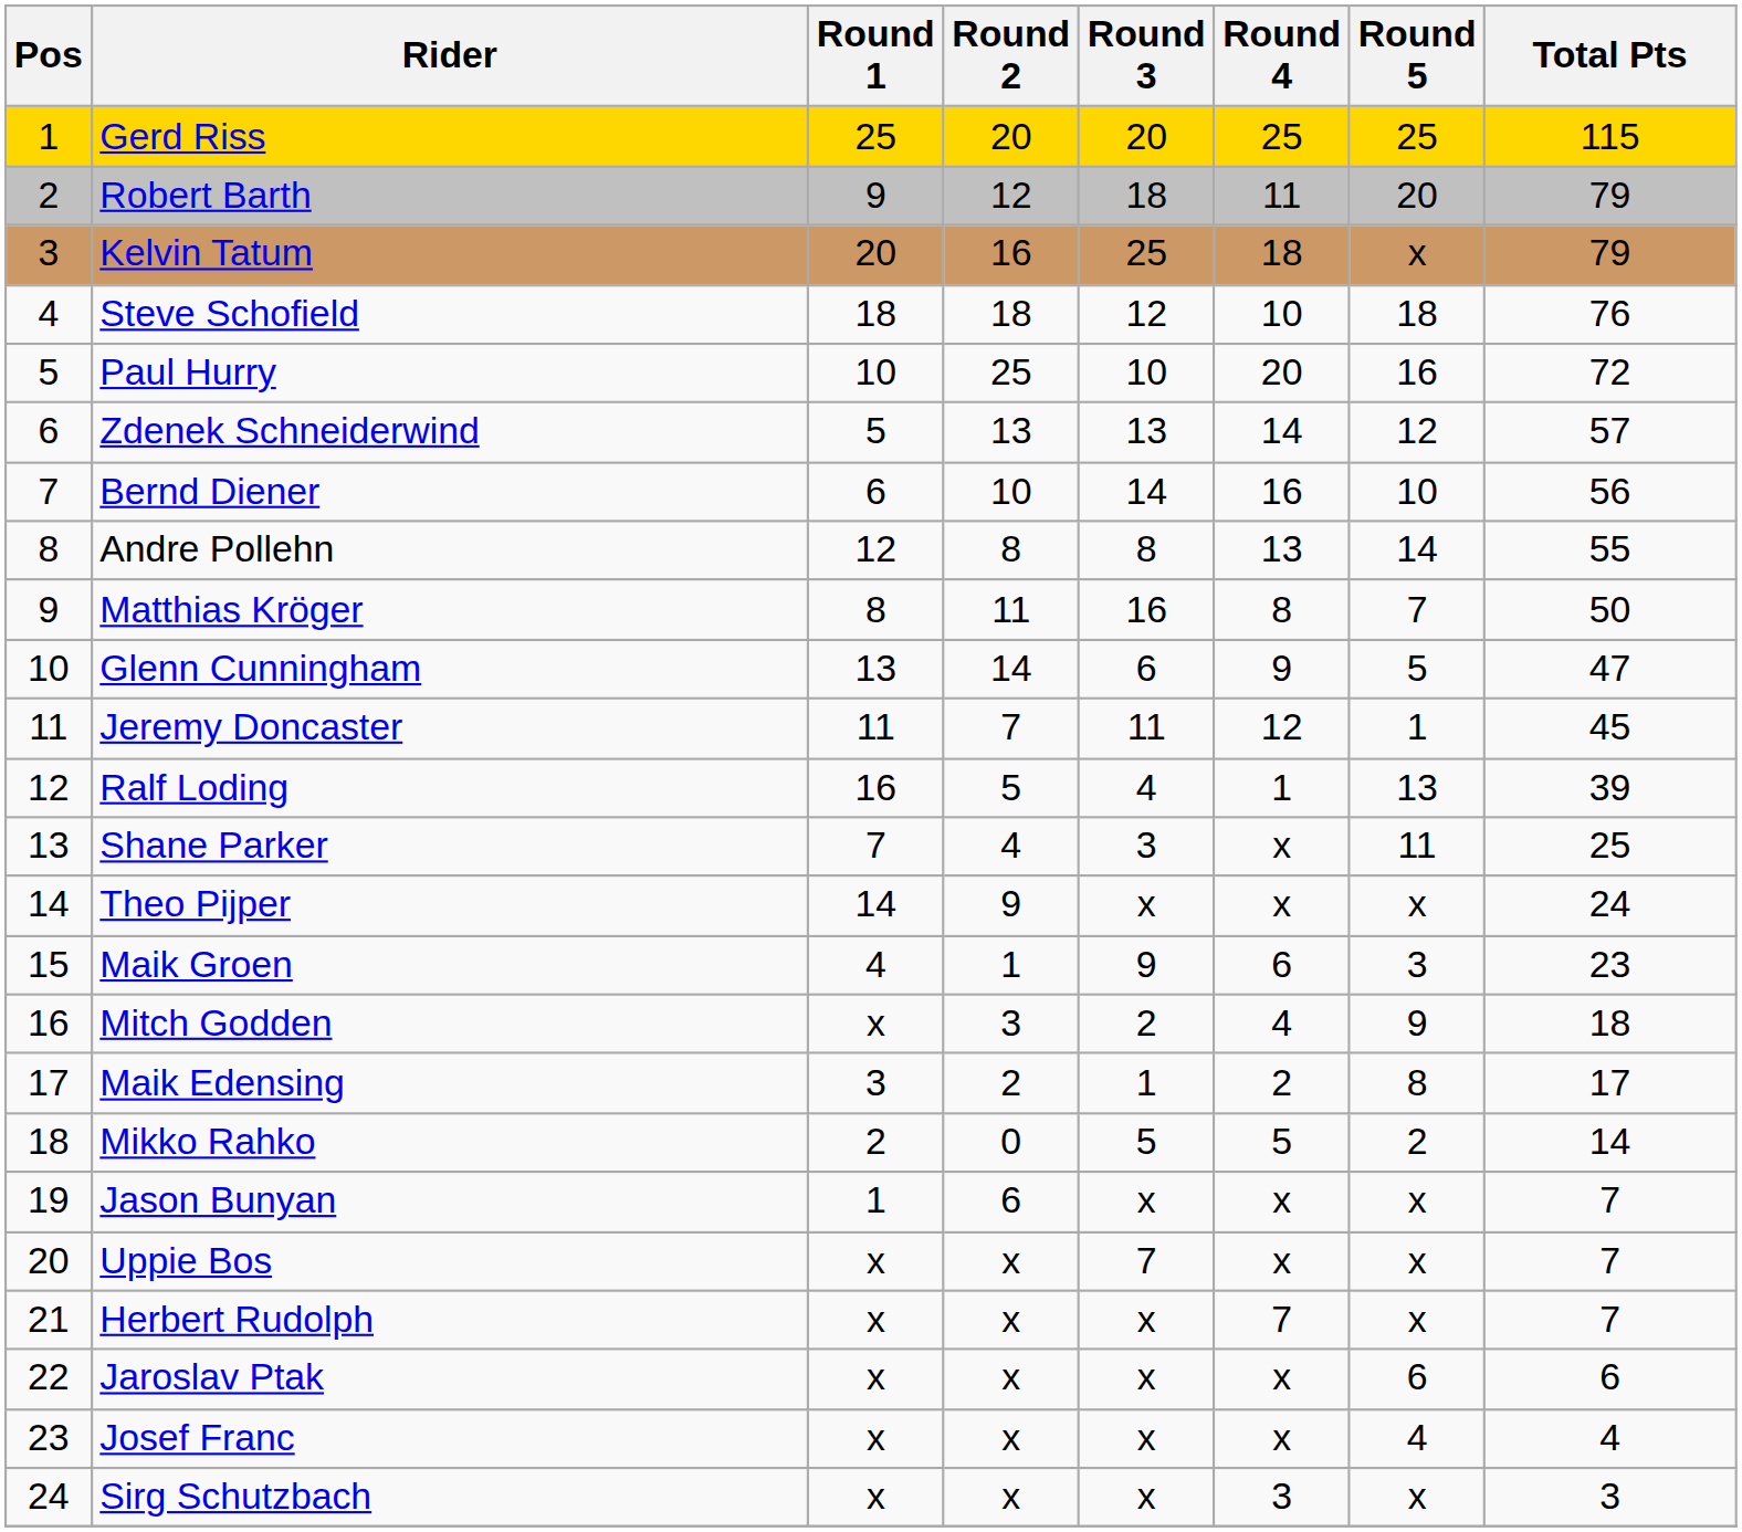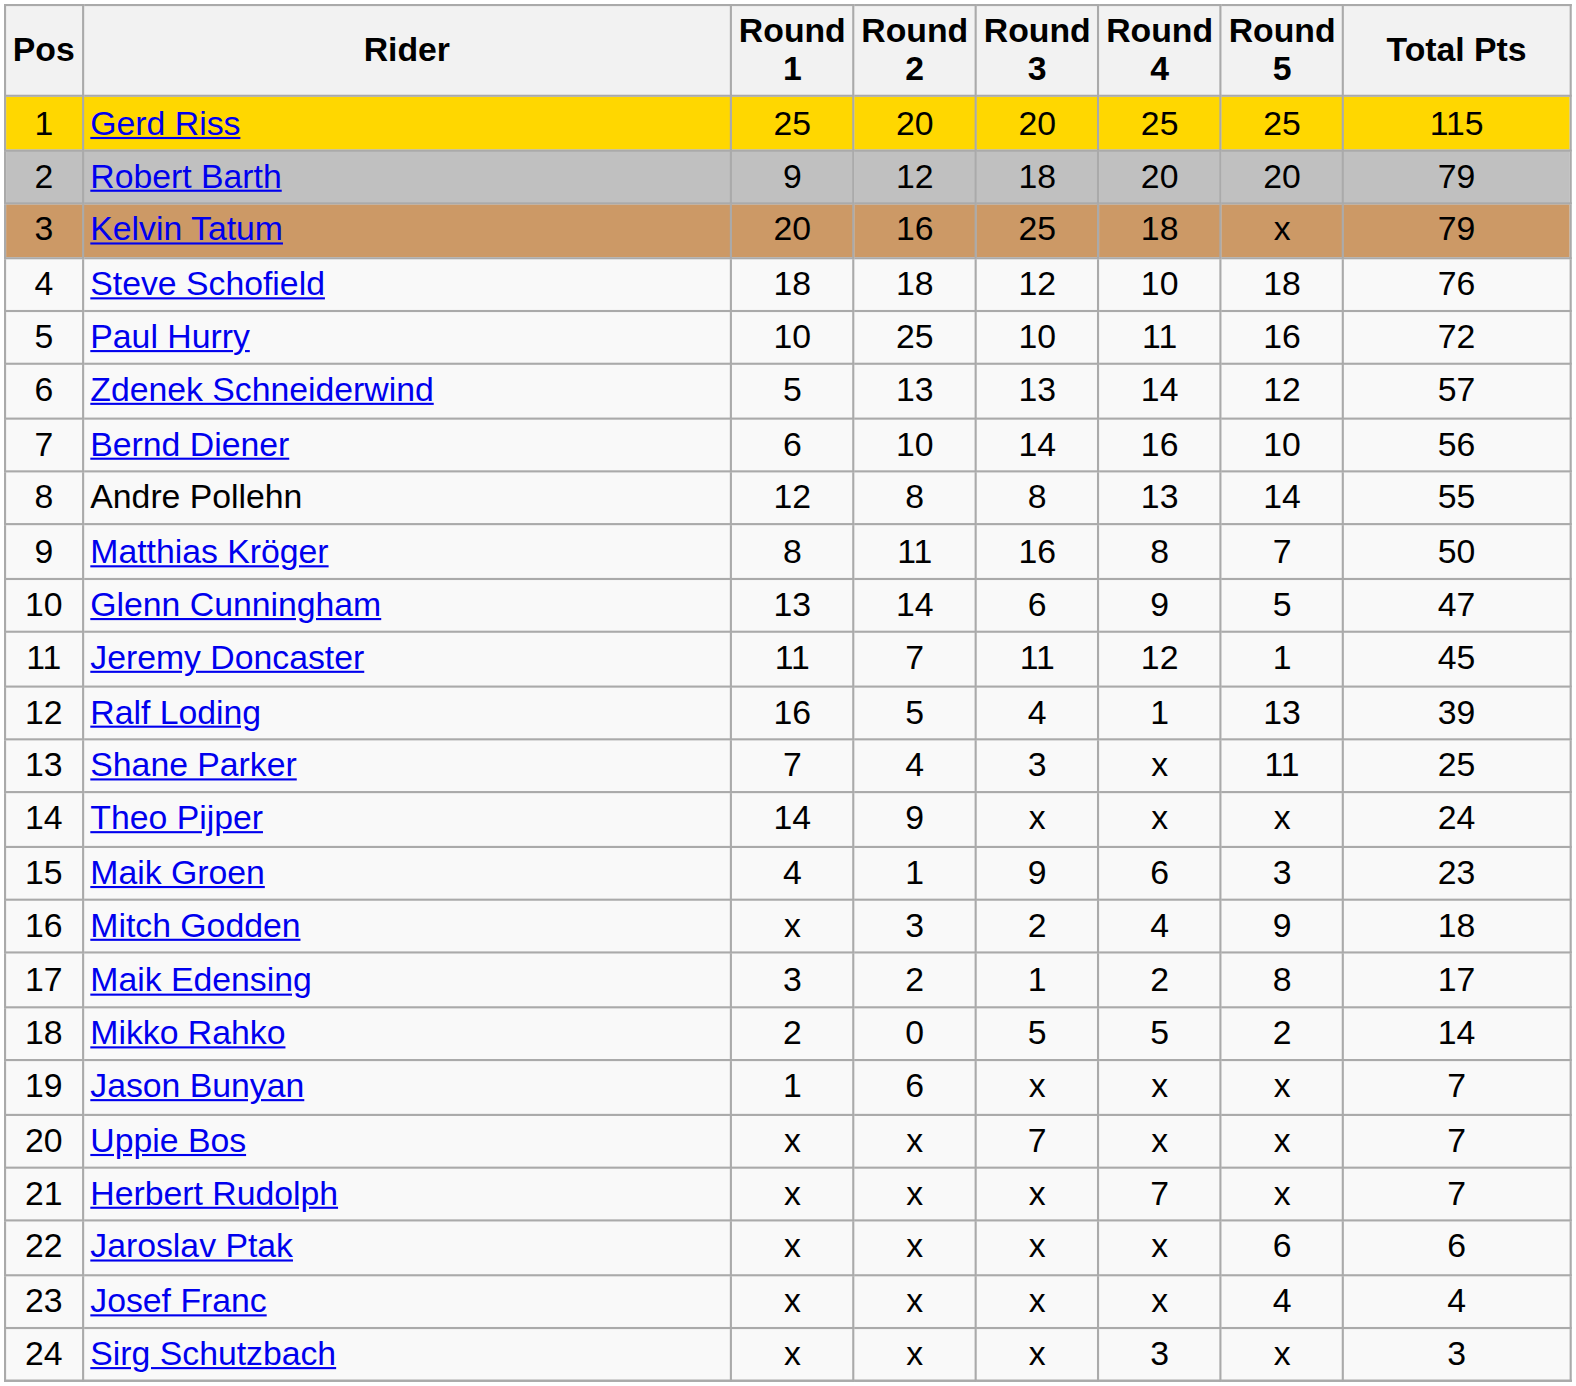Robert Barth | Round 4: 11 -> 20
Paul Hurry | Round 4: 20 -> 11
